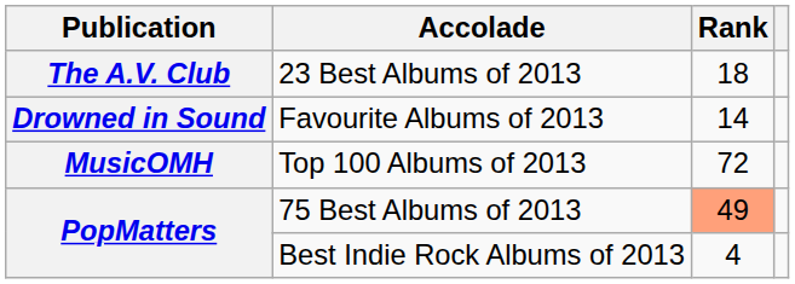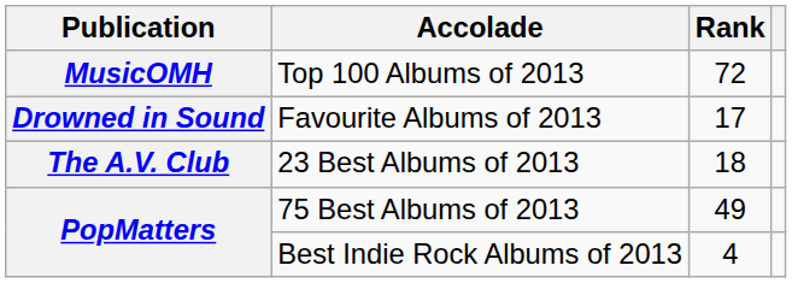rows swapped: 23 Best Albums of 2013 <-> Top 100 Albums of 2013
Favourite Albums of 2013 | Rank: 14 -> 17
75 Best Albums of 2013 | Rank: lightsalmon background -> no background
